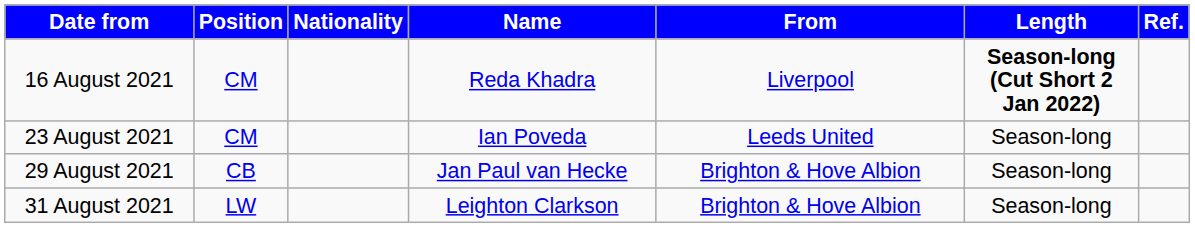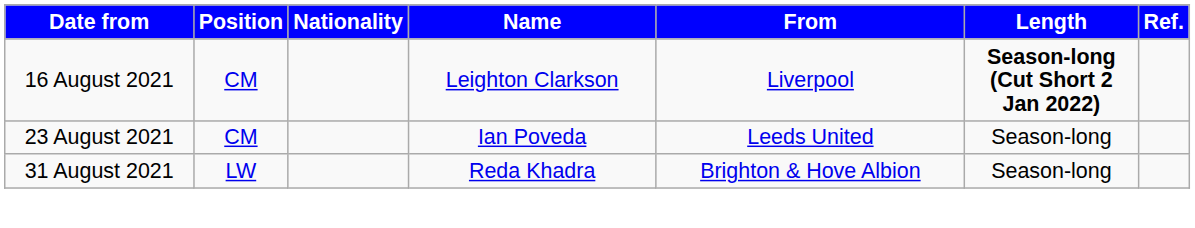16 August 2021 | Name: Reda Khadra -> Leighton Clarkson
- row: 29 August 2021 | CB | Jan Paul van Hecke | Brighton & Hove Albion | Season-long
31 August 2021 | Name: Leighton Clarkson -> Reda Khadra
